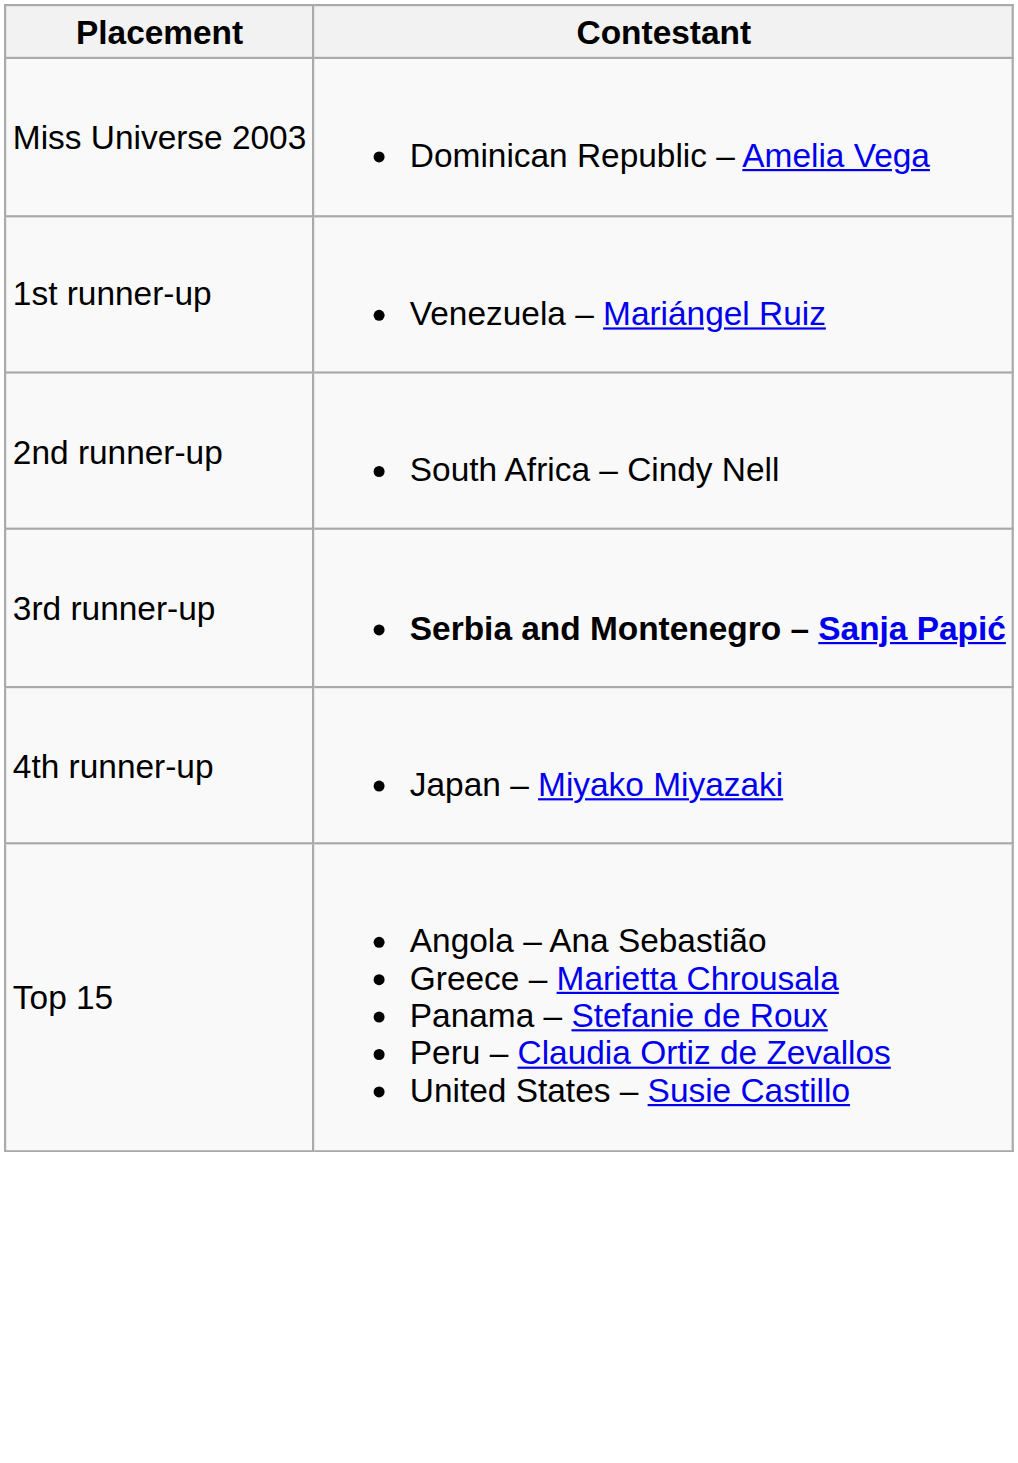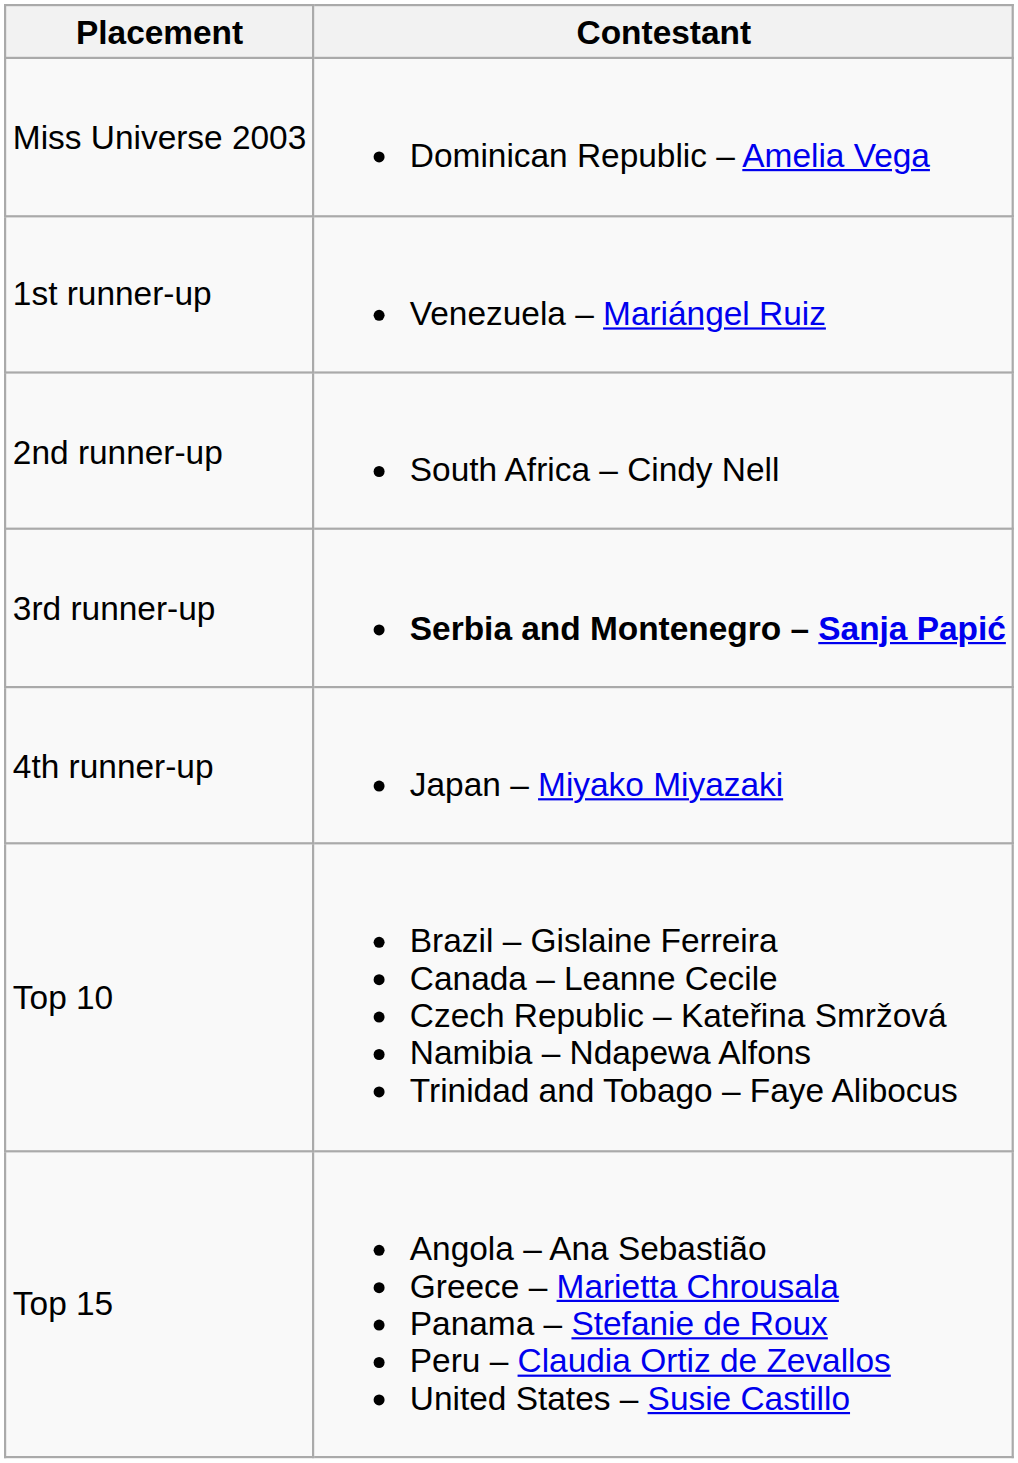+ row: Top 10 | Brazil – Gislaine Ferreira Canada – Leanne Cecile Czech Republic – Kateřina Smržová Namibia – Ndapewa Alfons Trinidad and Tobago – Faye Alibocus
